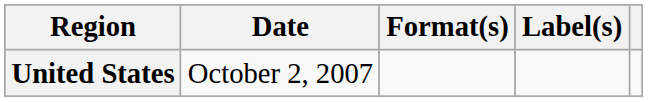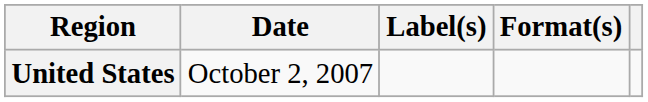columns swapped: Format(s) <-> Label(s)
